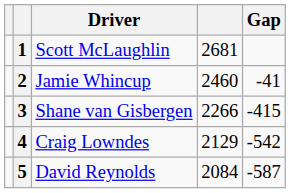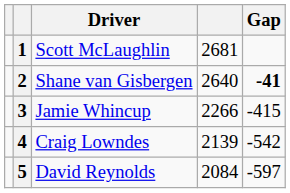2 | Driver: Jamie Whincup -> Shane van Gisbergen
2 | column 4: 2460 -> 2640
2 | Gap: normal -> bold
3 | Driver: Shane van Gisbergen -> Jamie Whincup
4 | column 4: 2129 -> 2139
5 | Gap: -587 -> -597
